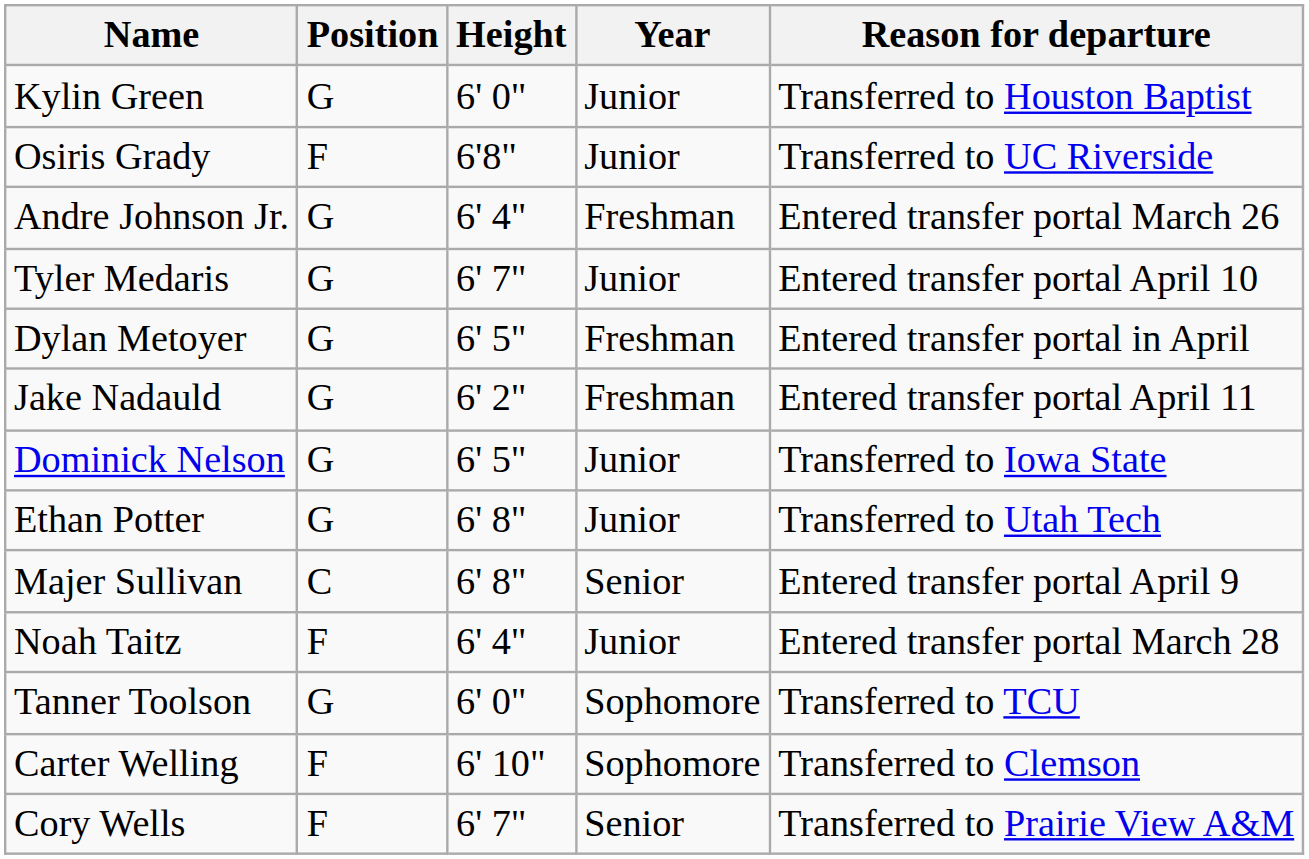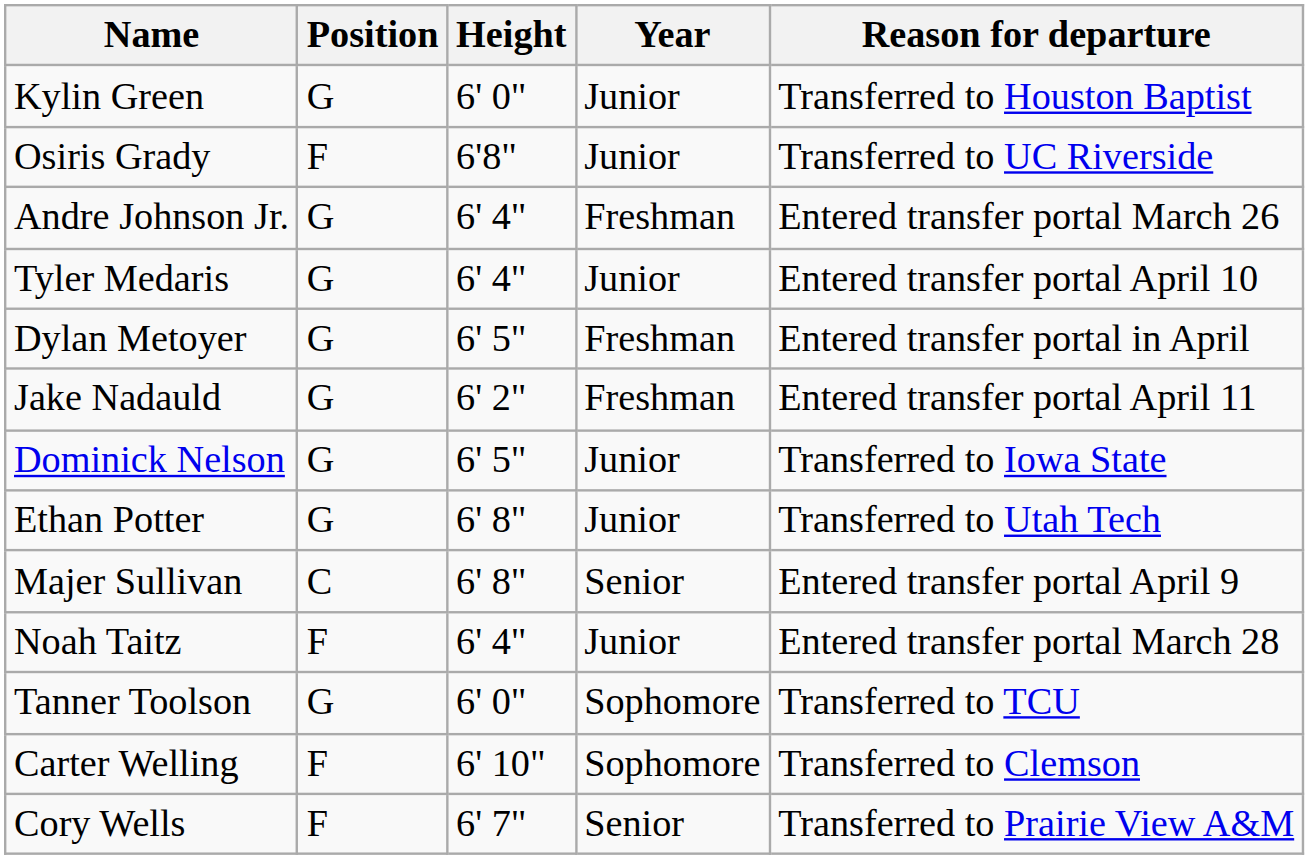Tyler Medaris | Height: 6' 7" -> 6' 4"
